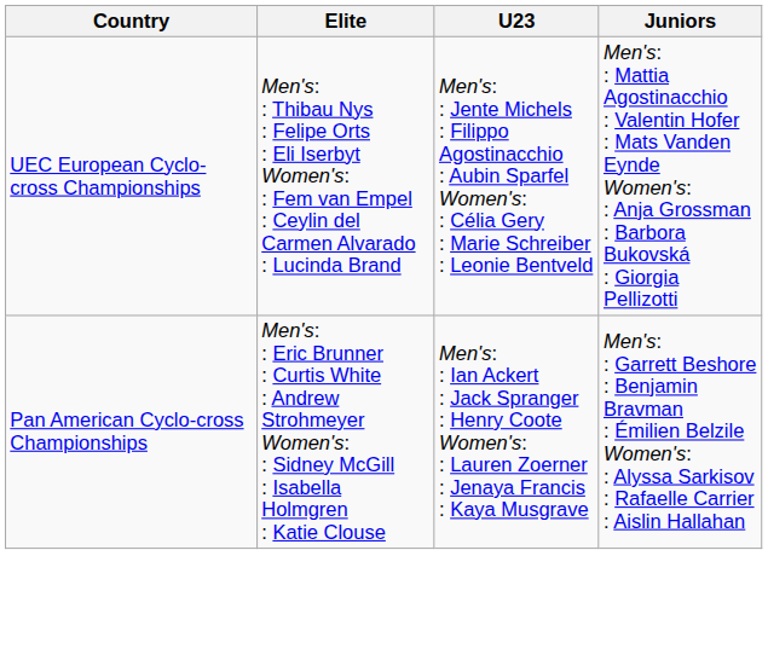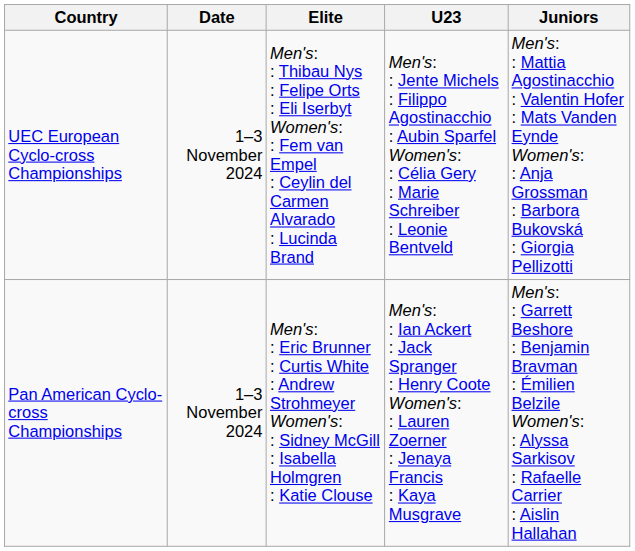+ column: Date | 1–3 November 2024 | 1–3 November 2024
